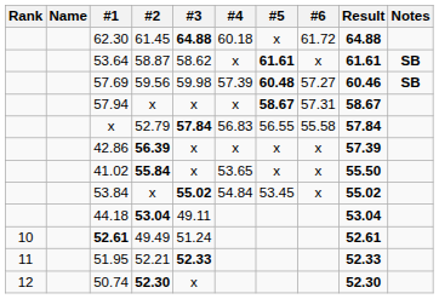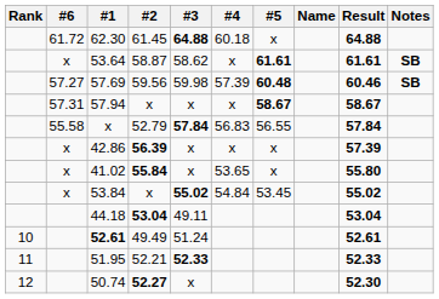columns swapped: Name <-> #6
41.02 | Result: 55.50 -> 55.80
50.74 | #2: 52.30 -> 52.27
